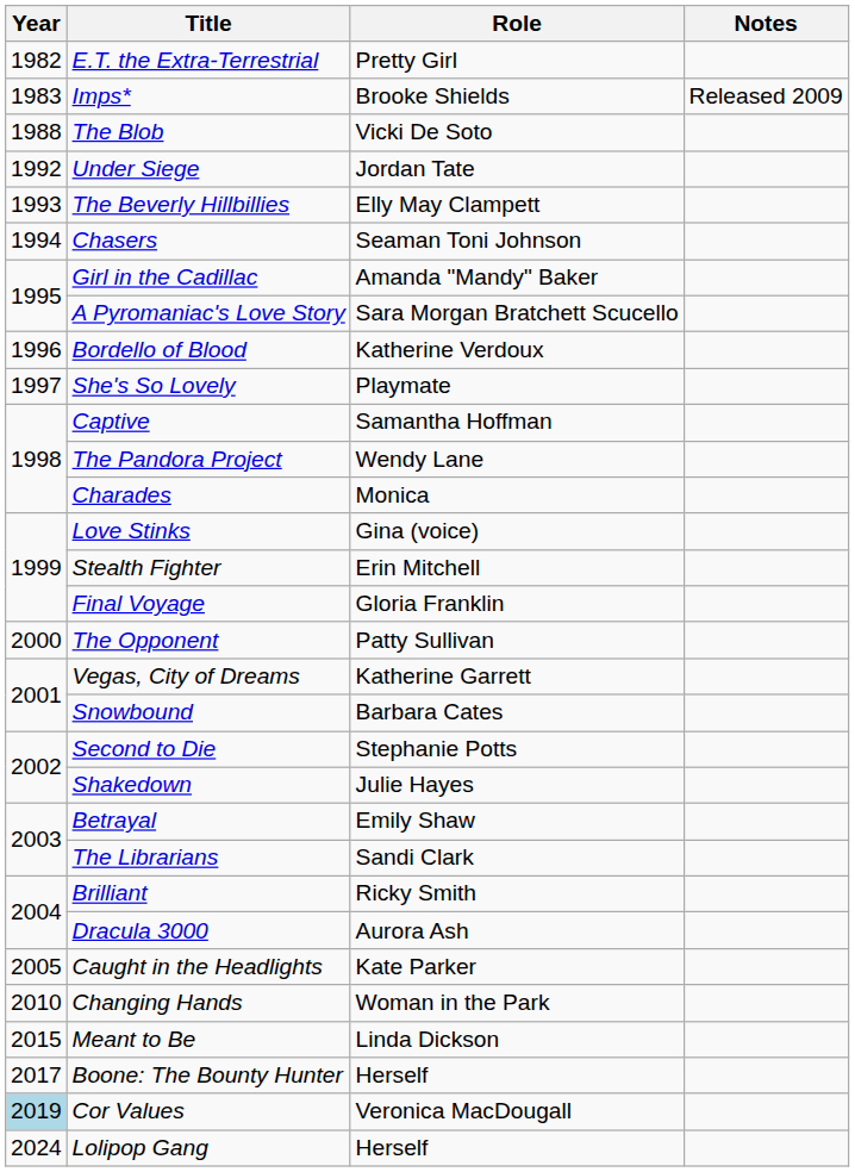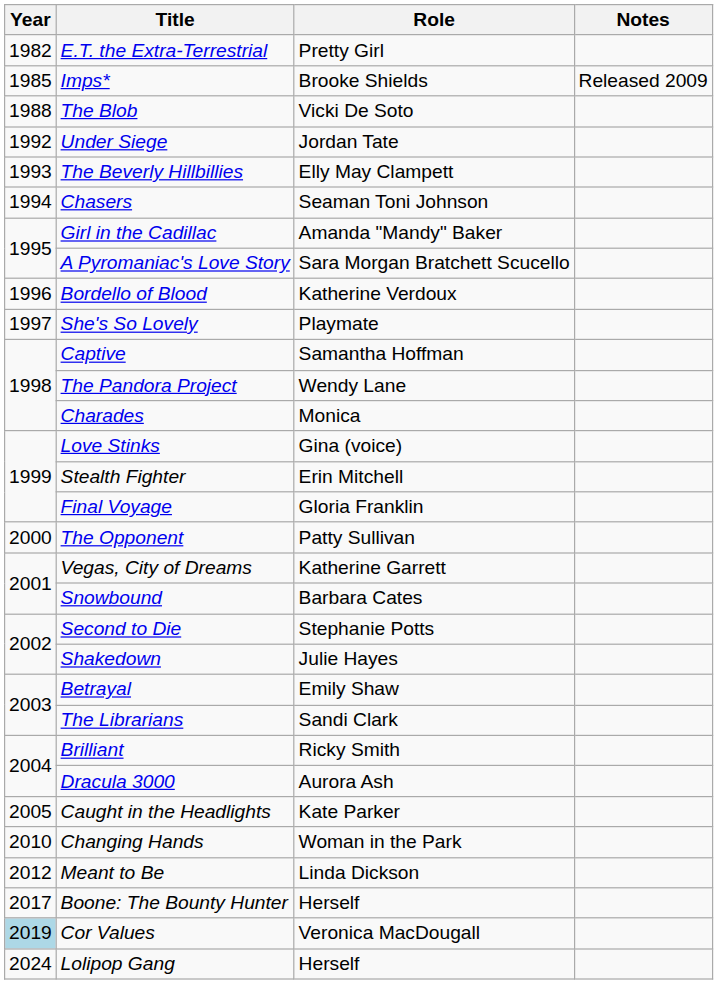Imps* | Year: 1983 -> 1985
Meant to Be | Year: 2015 -> 2012
